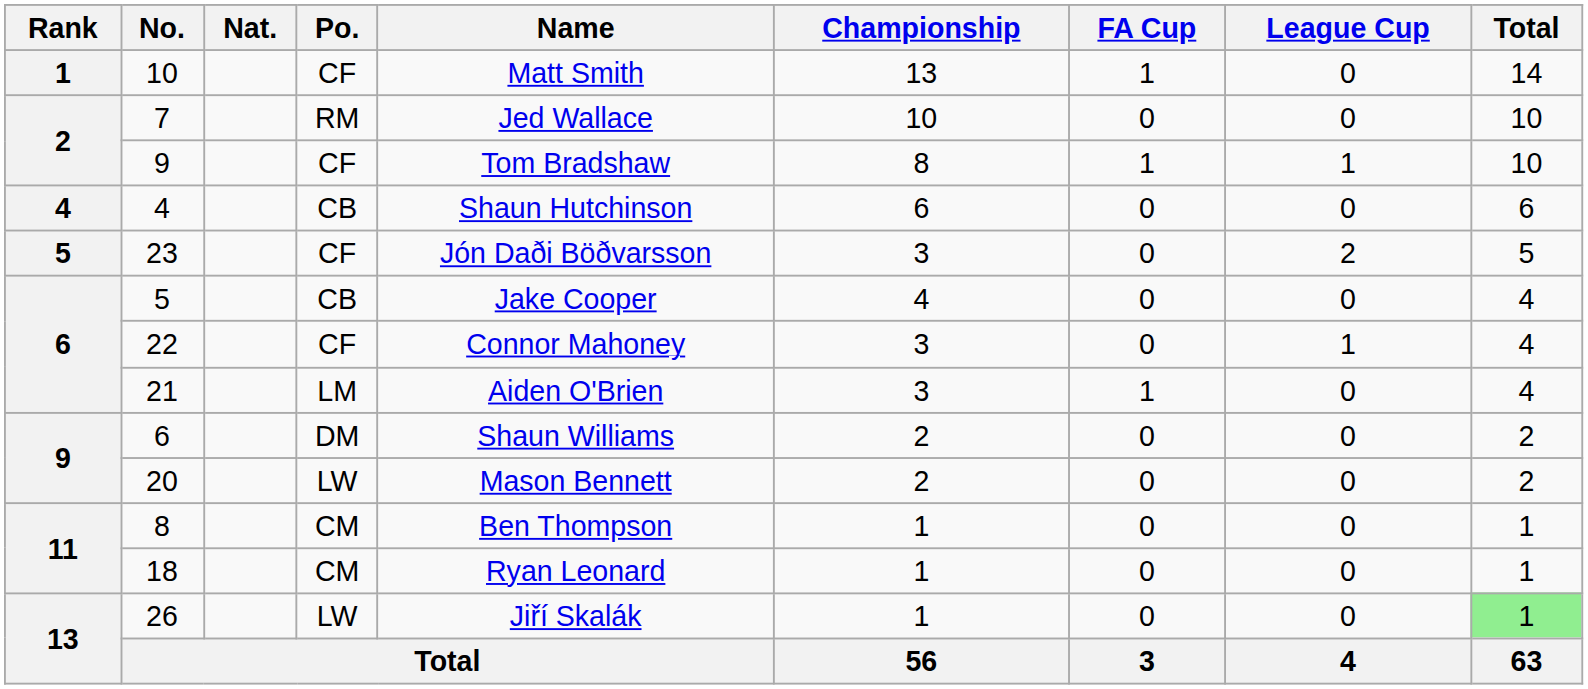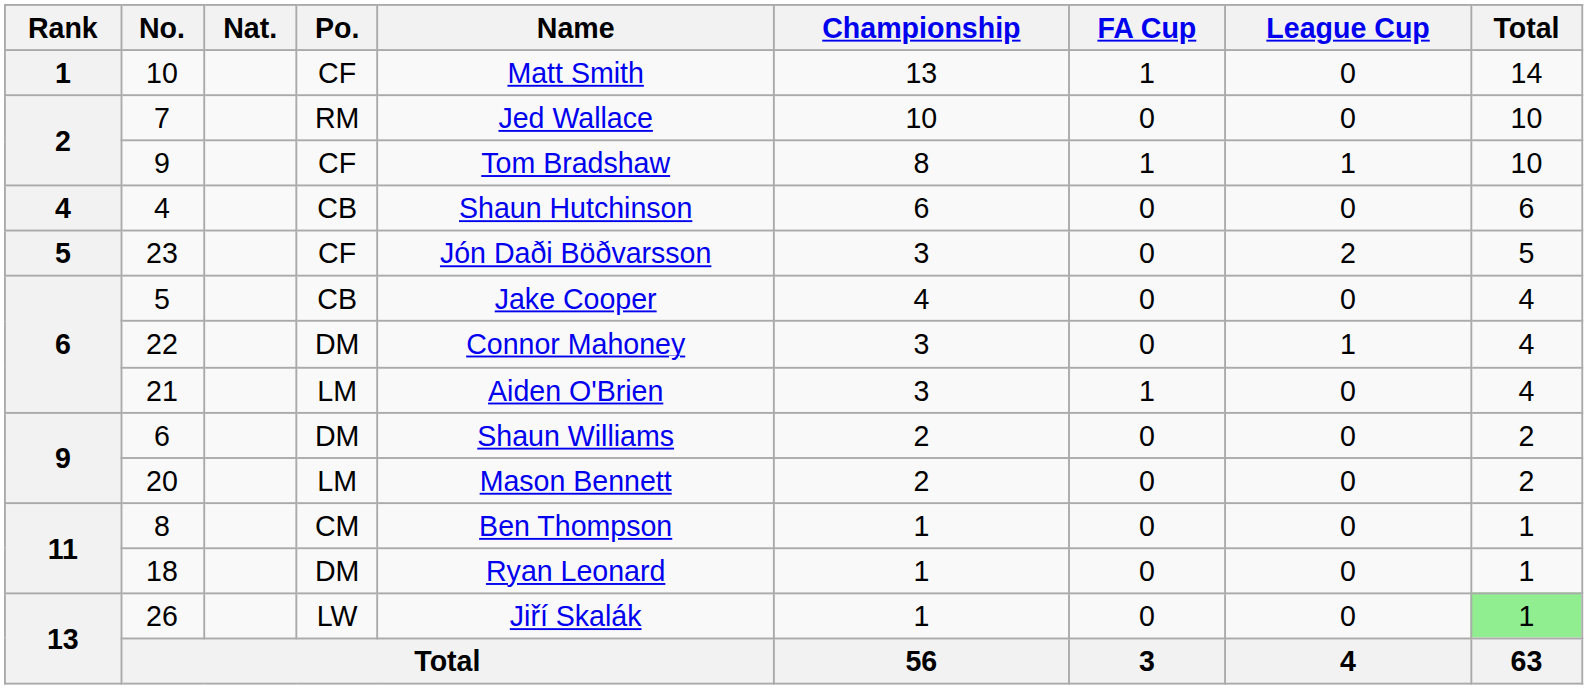22 | Po.: CF -> DM
20 | Po.: LW -> LM
18 | Po.: CM -> DM
